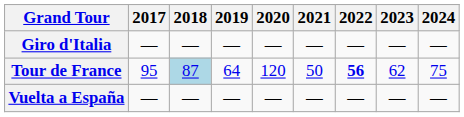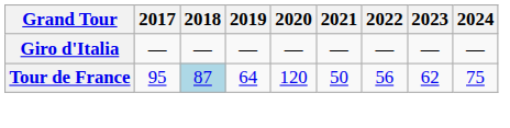Tour de France | 2022: bold -> normal
- row: Vuelta a España | — | — | — | — | — | — | — | —
